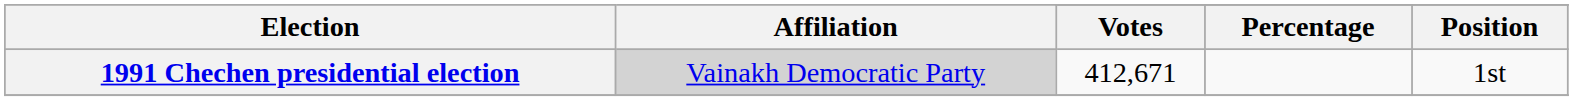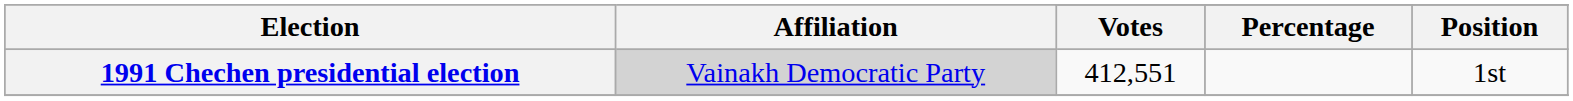1991 Chechen presidential election | Votes: 412,671 -> 412,551
